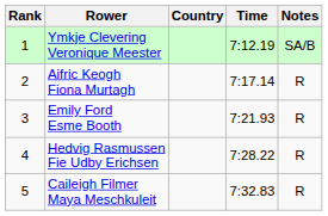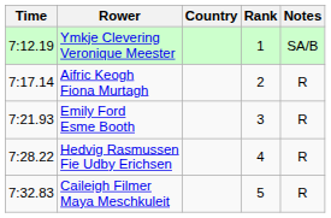columns swapped: Rank <-> Time
